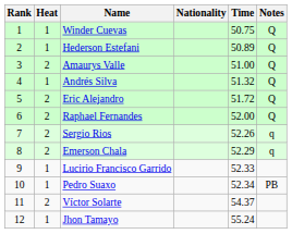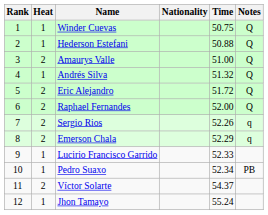Hederson Estefani | Time: 50.89 -> 50.88
